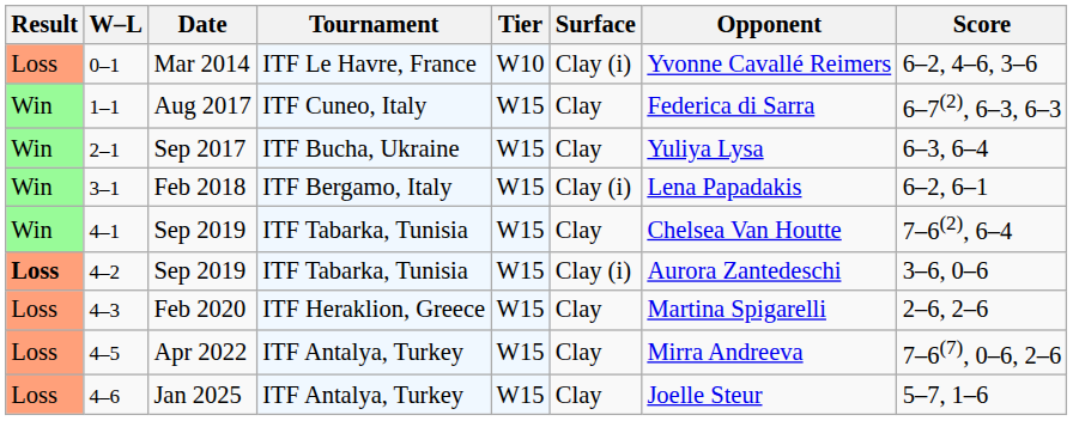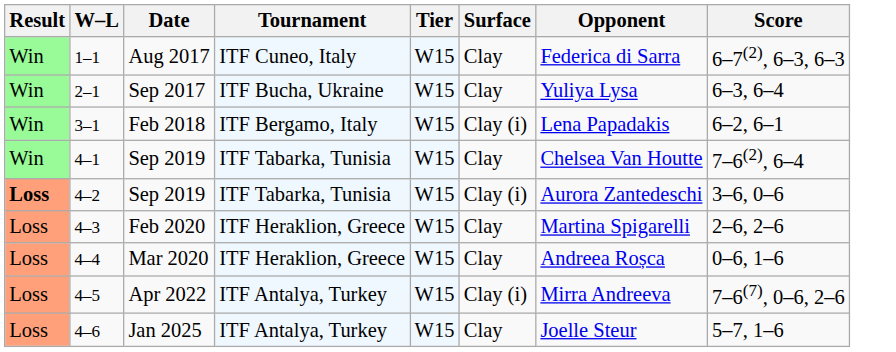- row: Loss | 0–1 | Mar 2014 | ITF Le Havre, France | W10 | Clay (i) | Yvonne Cavallé Reimers | 6–2, 4–6, 3–6
+ row: Loss | 4–4 | Mar 2020 | ITF Heraklion, Greece | W15 | Clay | Andreea Roșca | 0–6, 1–6
Apr 2022 | Surface: Clay -> Clay (i)
